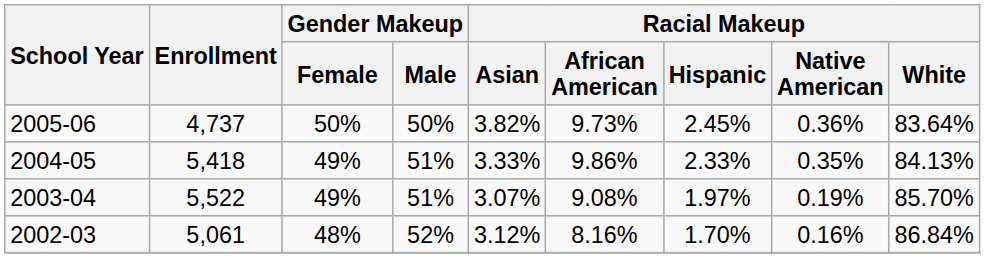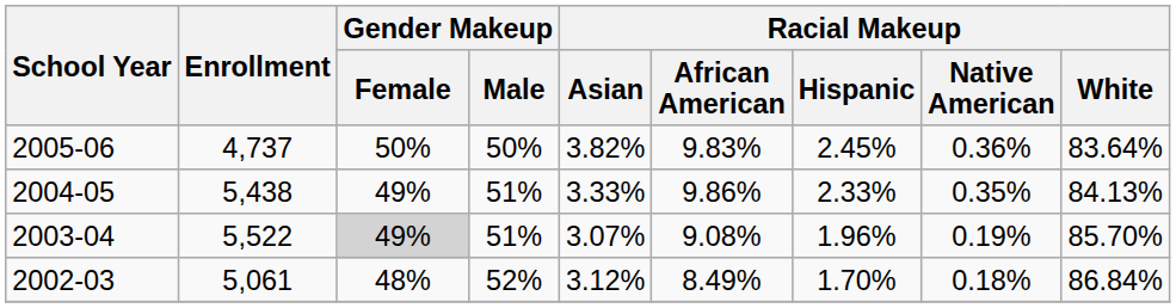2005-06 | Racial Makeup / African American: 9.73% -> 9.83%
2004-05 | Enrollment: 5,418 -> 5,438
2003-04 | Gender Makeup / Female: no background -> lightgrey background
2003-04 | Racial Makeup / Hispanic: 1.97% -> 1.96%
2002-03 | Racial Makeup / African American: 8.16% -> 8.49%
2002-03 | Racial Makeup / Native American: 0.16% -> 0.18%
